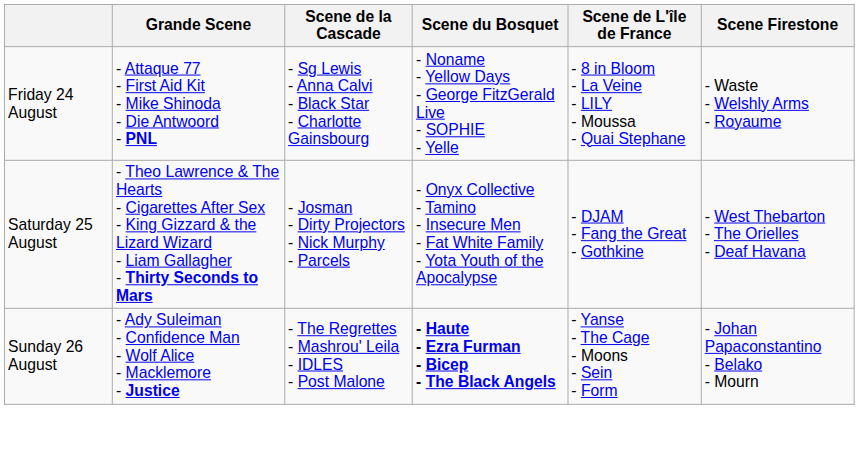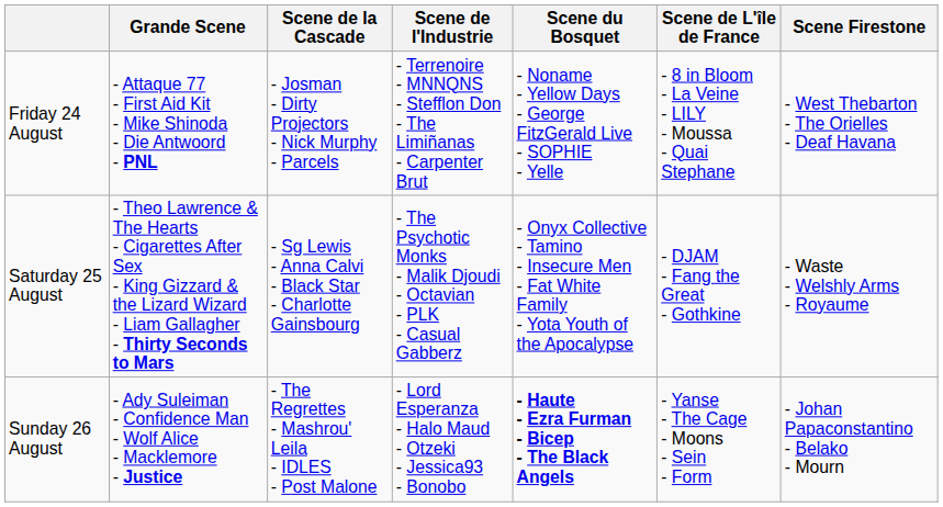+ column: Scene de l'Industrie | - Terrenoire - MNNQNS - Stefflon Don - The Limiñanas - Carpenter Brut | - The Psychotic Monks - Malik Djoudi - Octavian - PLK - Casual Gabberz | - Lord Esperanza - Halo Maud - Otzeki - Jessica93 - Bonobo
Friday 24 August | Scene de la Cascade: - Sg Lewis - Anna Calvi - Black Star - Charlotte Gainsbourg -> - Josman - Dirty Projectors - Nick Murphy - Parcels
Friday 24 August | Scene Firestone: - Waste - Welshly Arms - Royaume -> - West Thebarton - The Orielles - Deaf Havana
Saturday 25 August | Scene de la Cascade: - Josman - Dirty Projectors - Nick Murphy - Parcels -> - Sg Lewis - Anna Calvi - Black Star - Charlotte Gainsbourg
Saturday 25 August | Scene Firestone: - West Thebarton - The Orielles - Deaf Havana -> - Waste - Welshly Arms - Royaume
